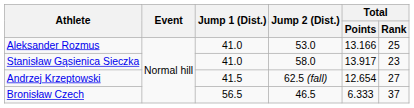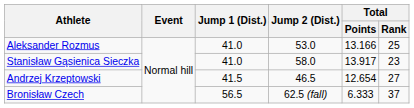Andrzej Krzeptowski | Jump 2 (Dist.): 62.5 (fall) -> 46.5
Bronisław Czech | Jump 2 (Dist.): 46.5 -> 62.5 (fall)
